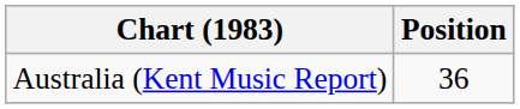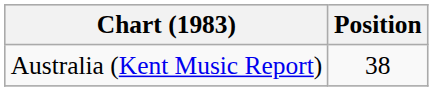Australia (Kent Music Report) | Position: 36 -> 38
